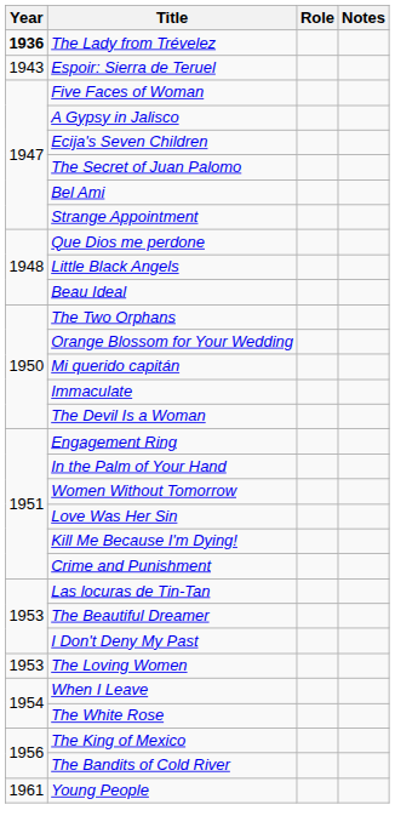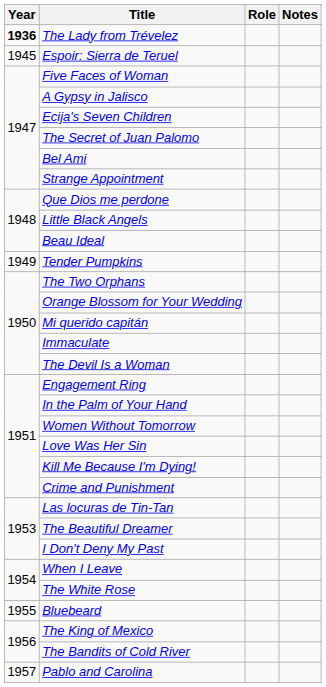Espoir: Sierra de Teruel | Year: 1943 -> 1945
+ row: 1949 | Tender Pumpkins
- row: 1953 | The Loving Women
+ row: 1955 | Bluebeard
+ row: 1957 | Pablo and Carolina
- row: 1961 | Young People
